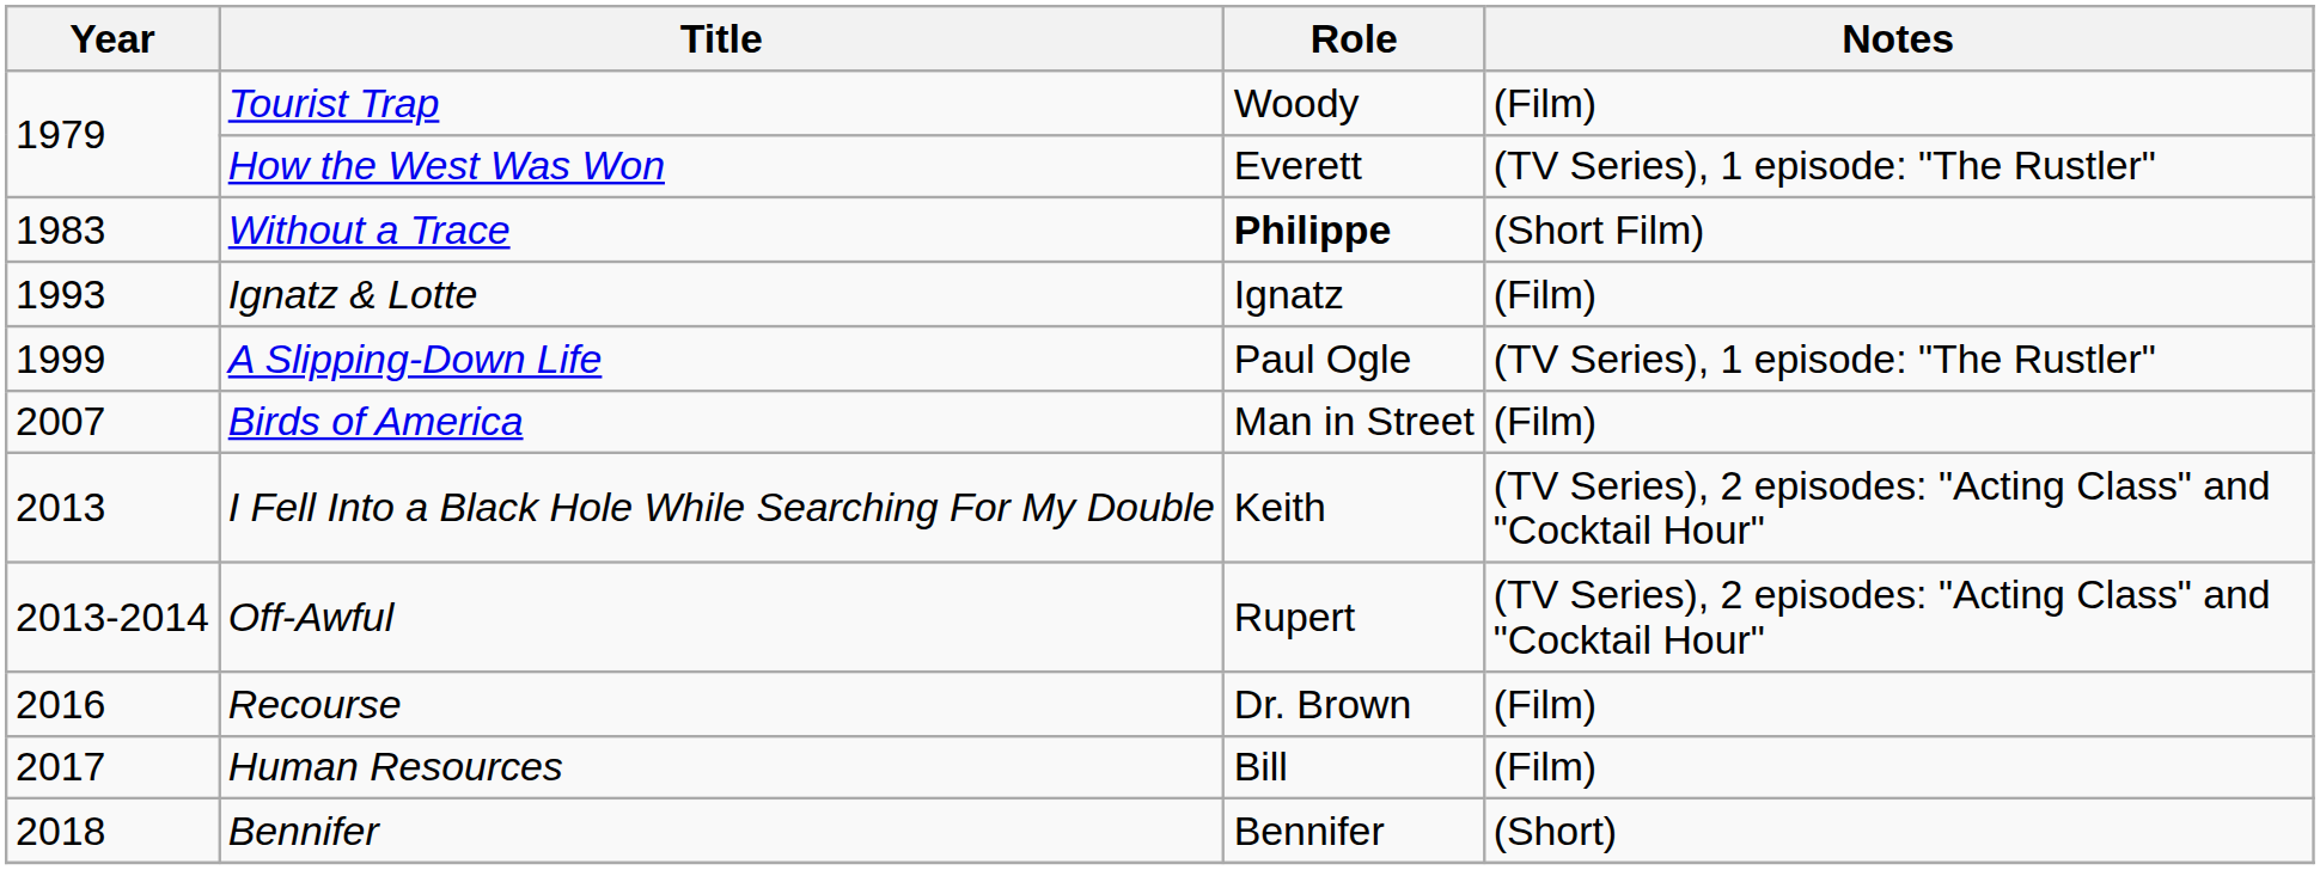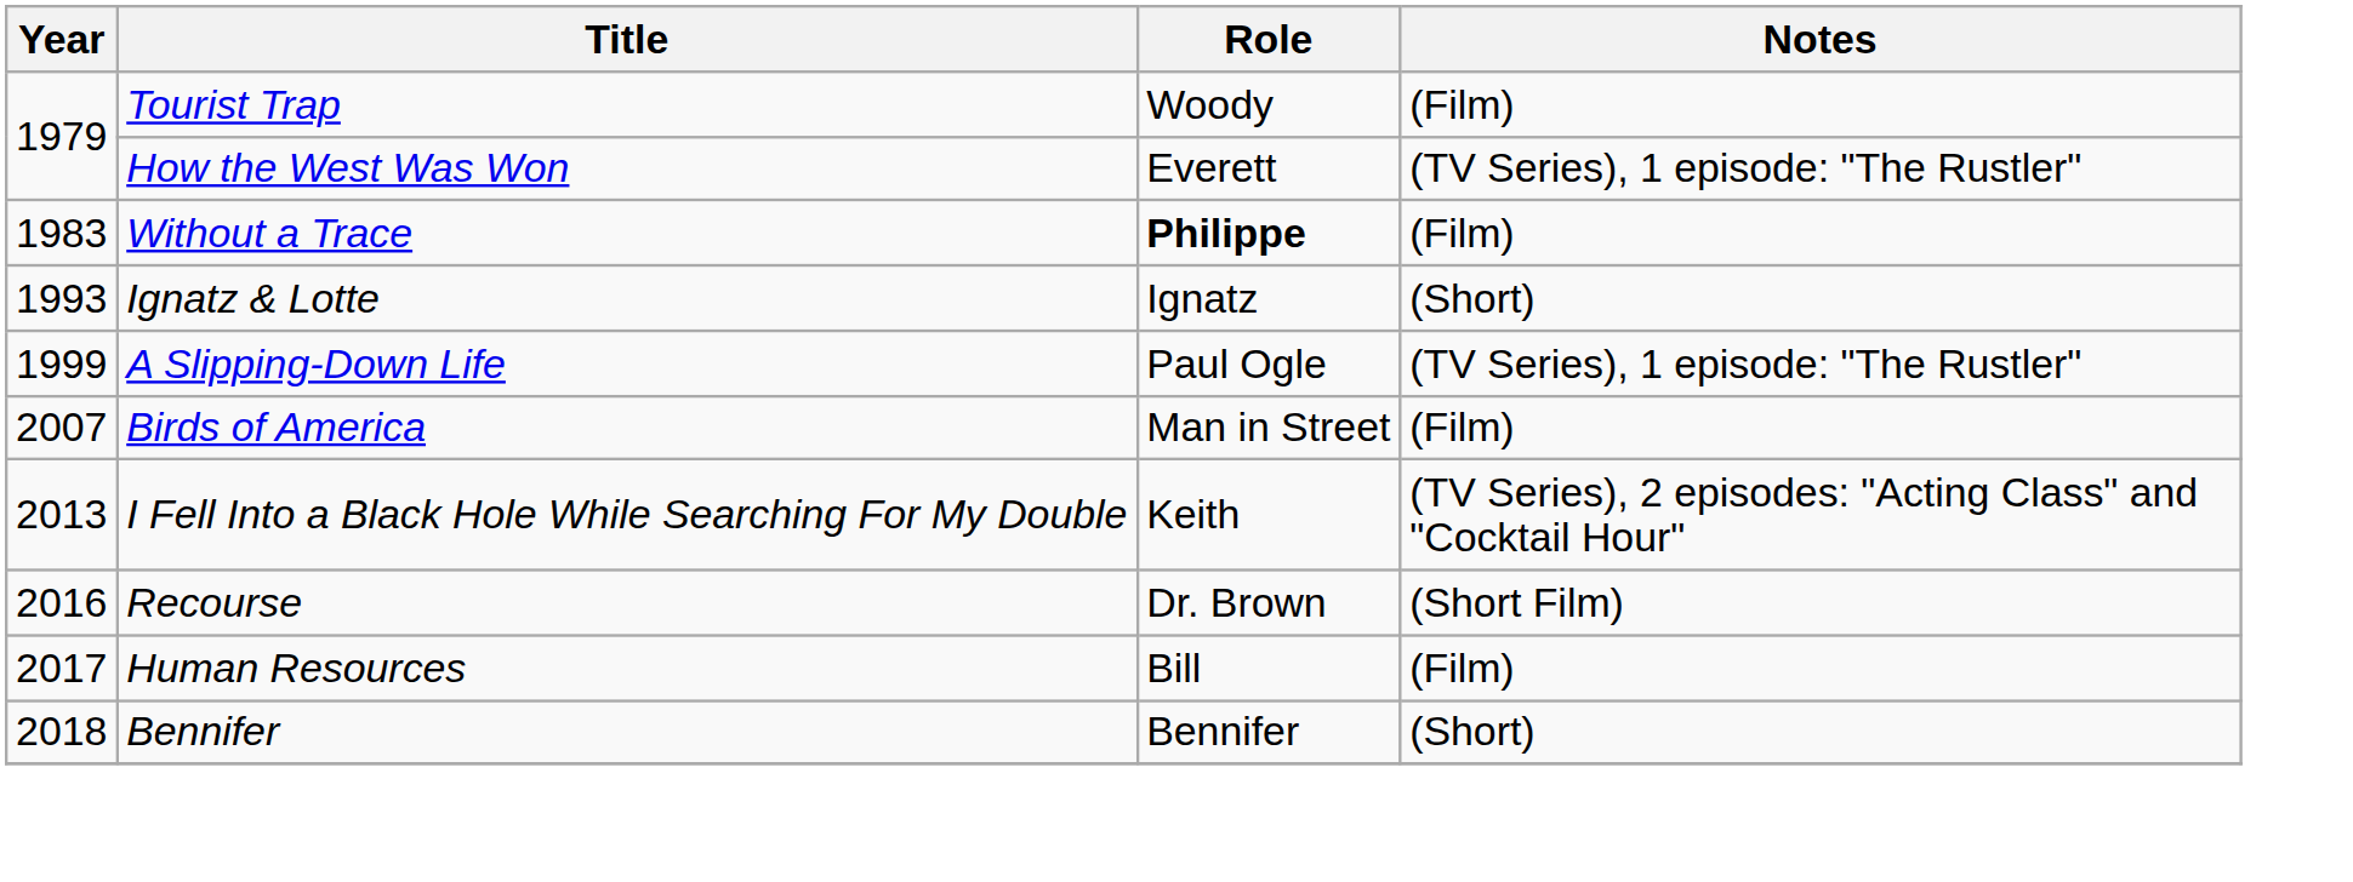Without a Trace | Notes: (Short Film) -> (Film)
Ignatz & Lotte | Notes: (Film) -> (Short)
- row: 2013-2014 | Off-Awful | Rupert | (TV Series), 2 episodes: "Acting Class" and "Cocktail Hour"
Recourse | Notes: (Film) -> (Short Film)
